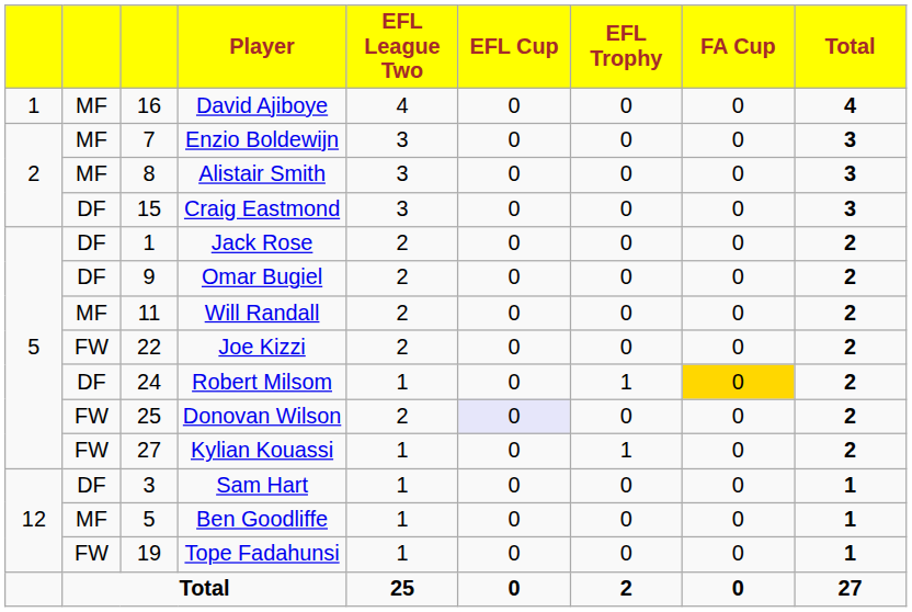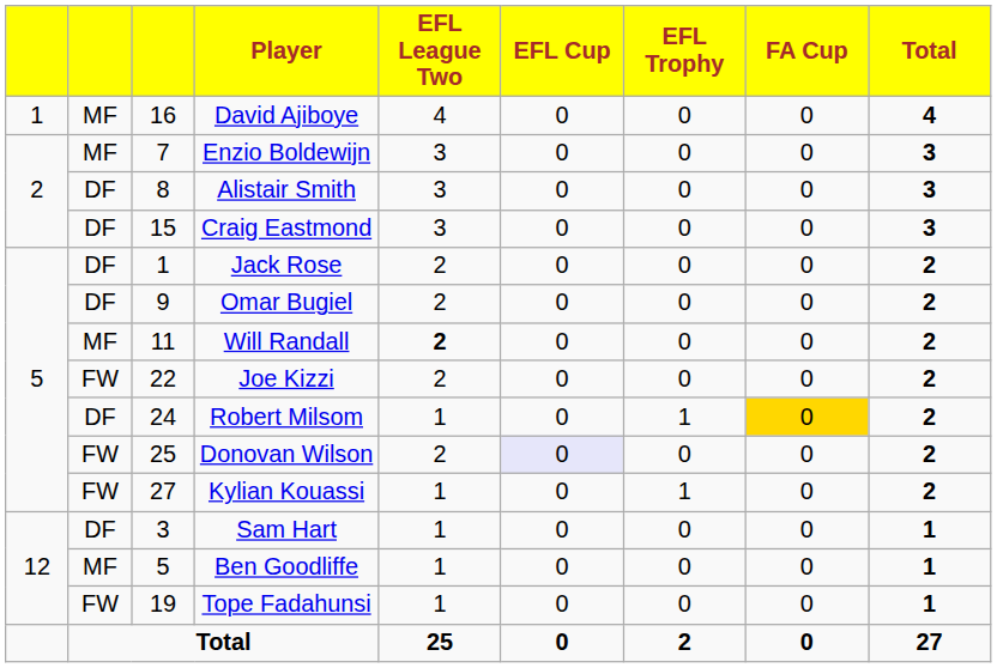Alistair Smith | column 2: MF -> DF
Will Randall | EFL League Two: normal -> bold
